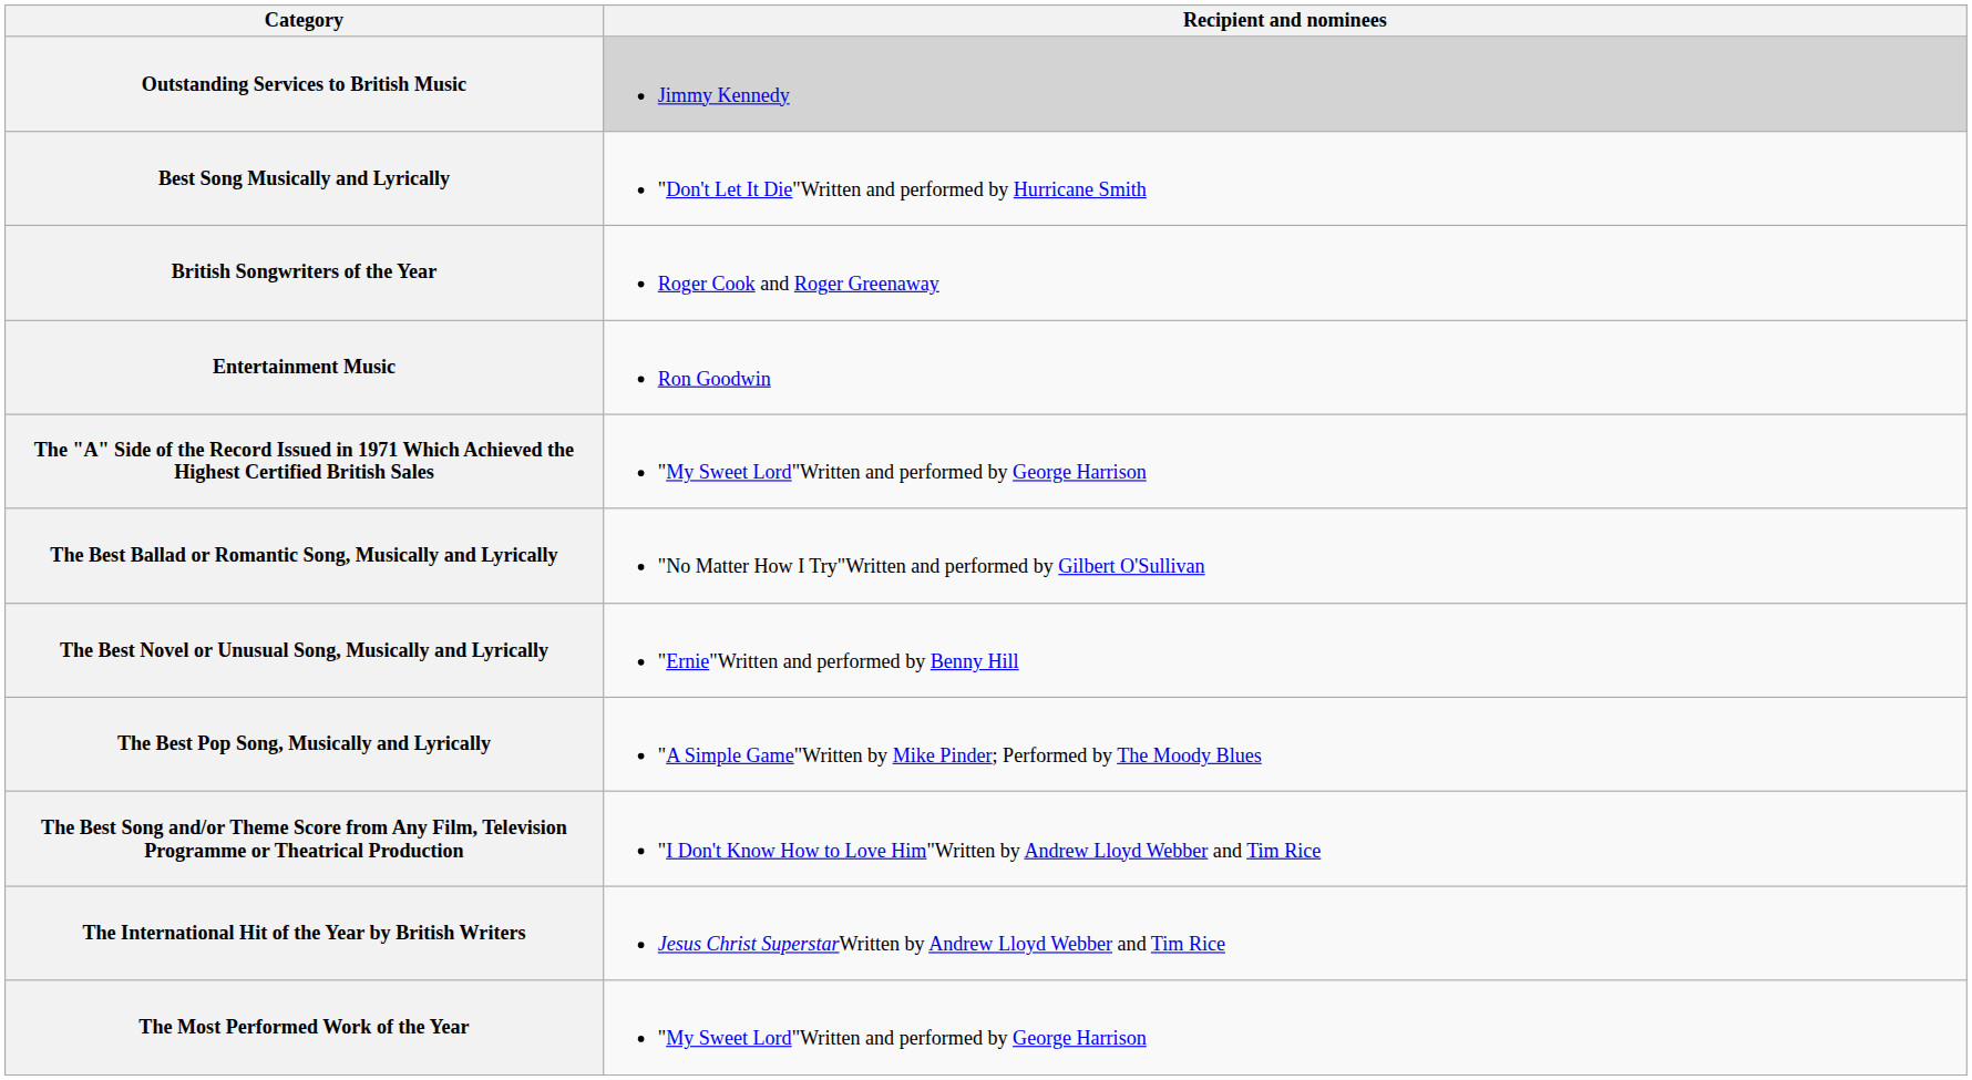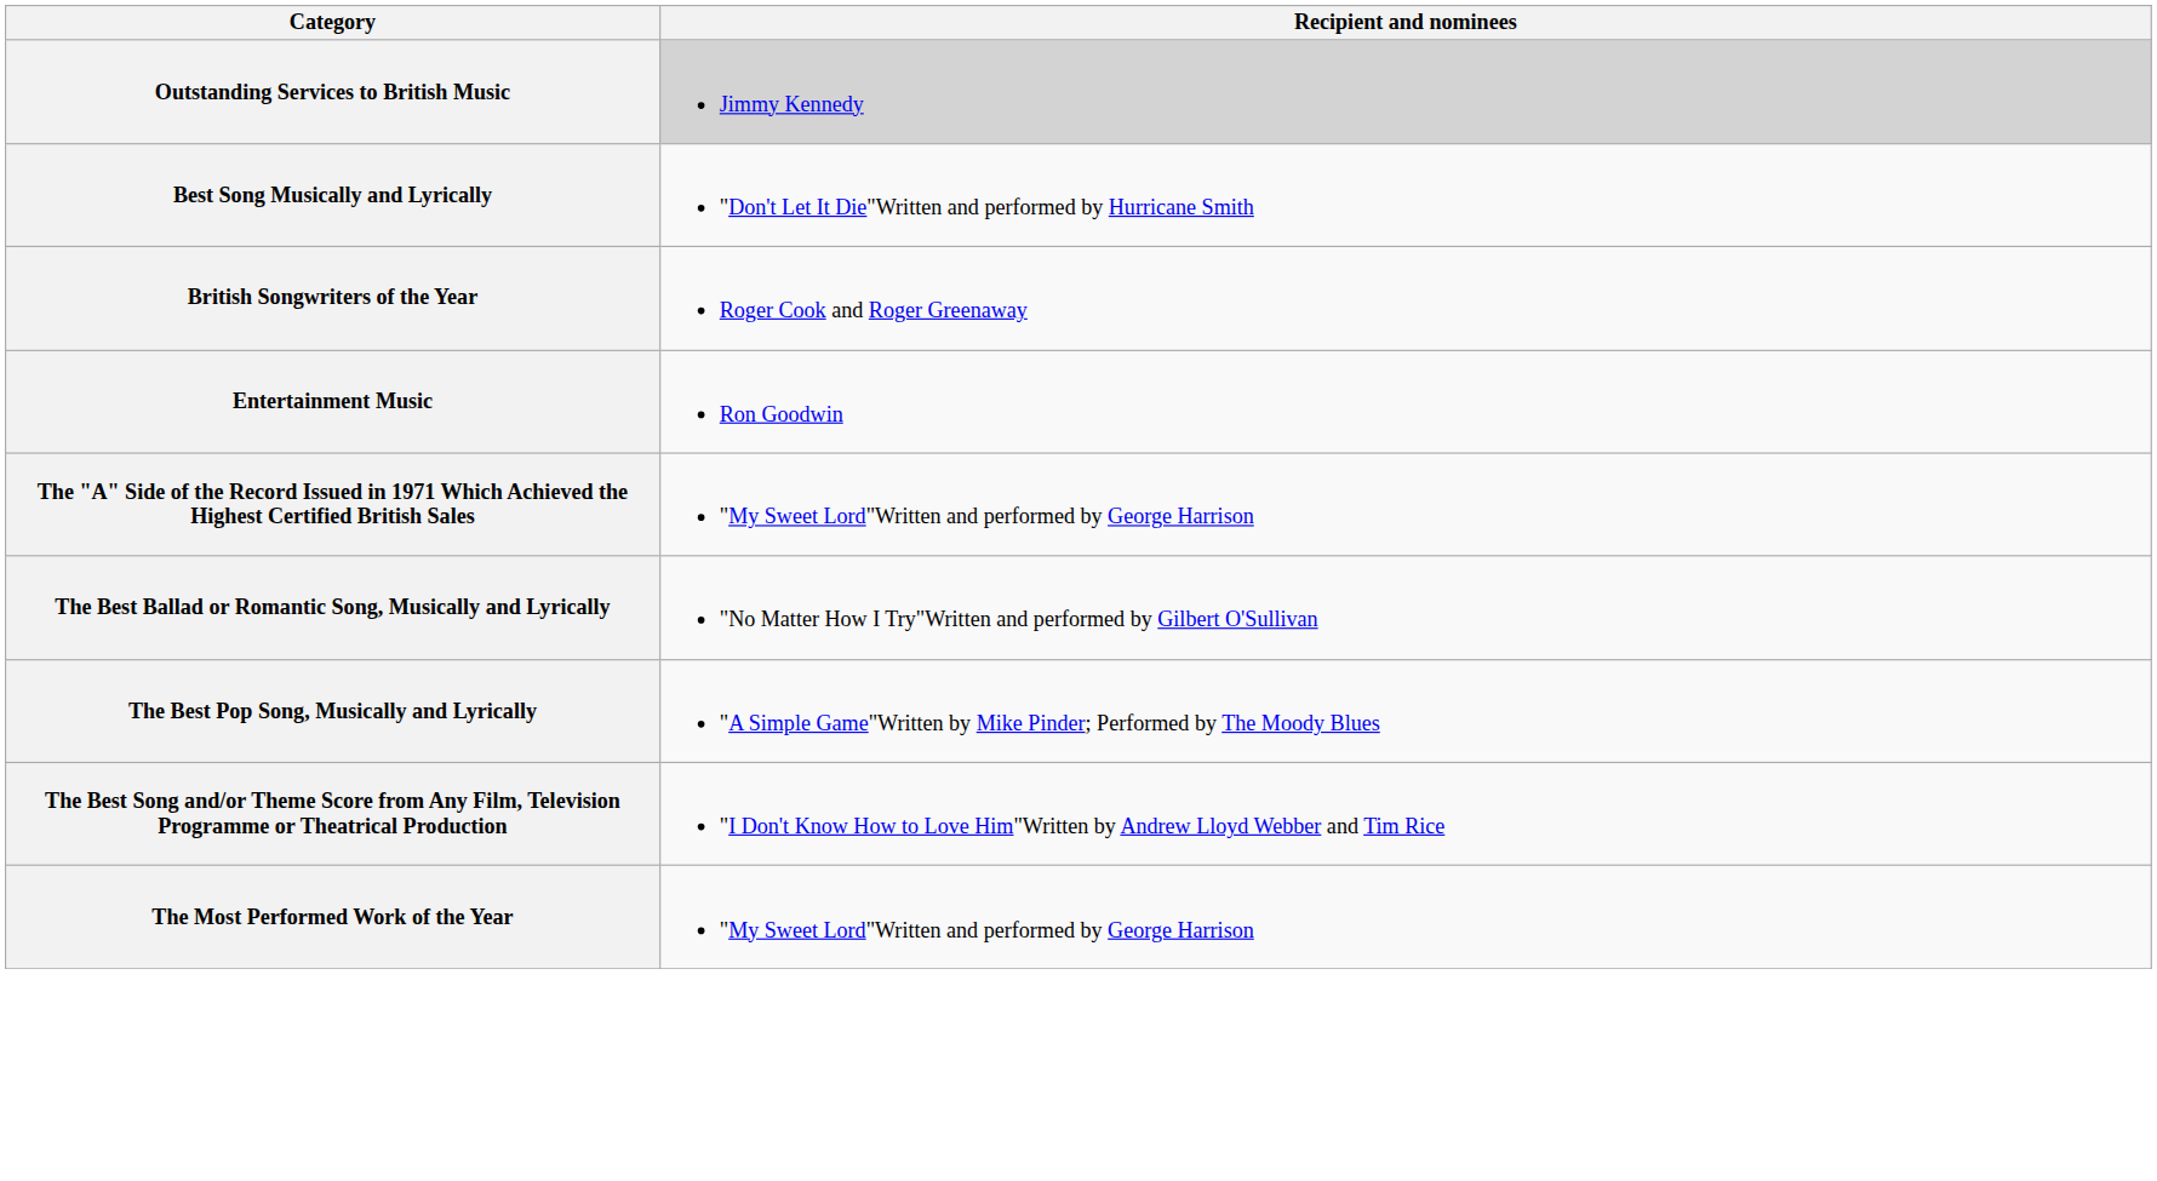- row: The Best Novel or Unusual Song, Musically and Lyrically | "Ernie"Written and performed by Benny Hill
- row: The International Hit of the Year by British Writers | Jesus Christ SuperstarWritten by Andrew Lloyd Webber and Tim Rice
